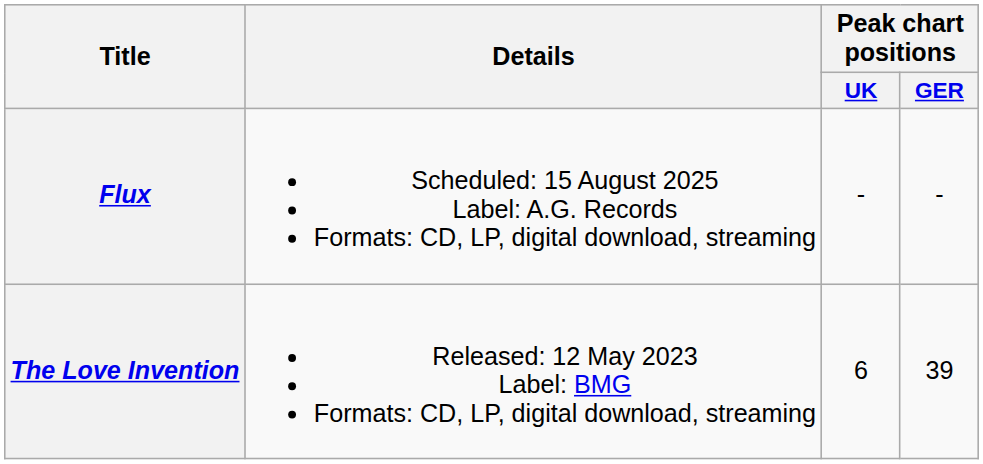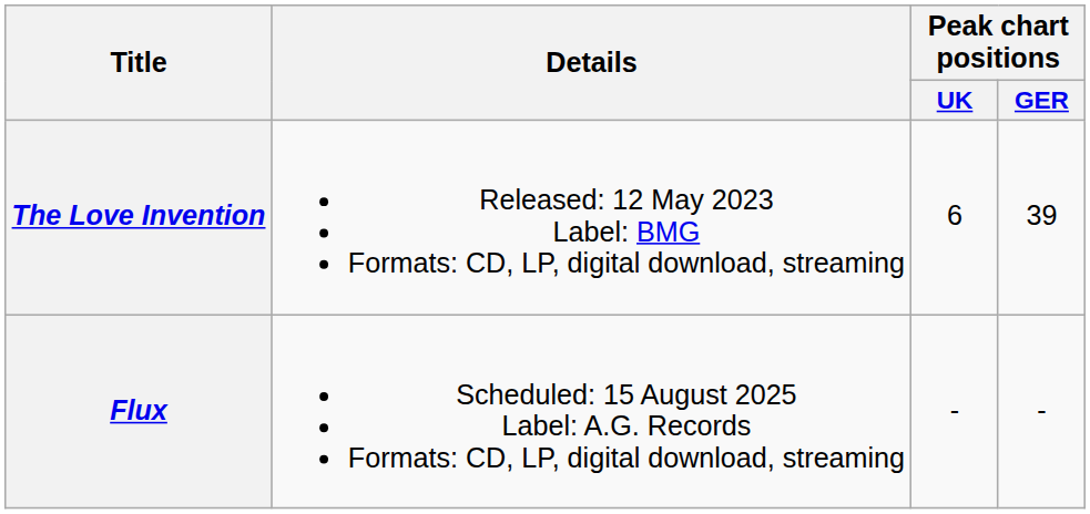rows swapped: The Love Invention <-> Flux
